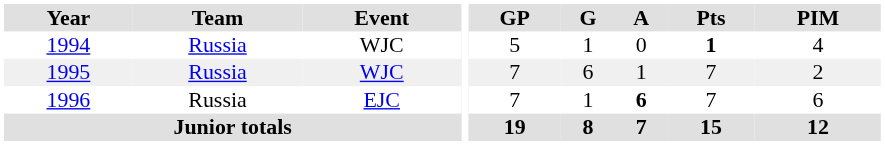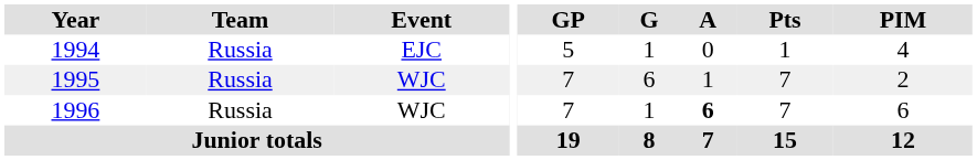1994 | Event: WJC -> EJC
1994 | Pts: bold -> normal
1996 | Event: EJC -> WJC
